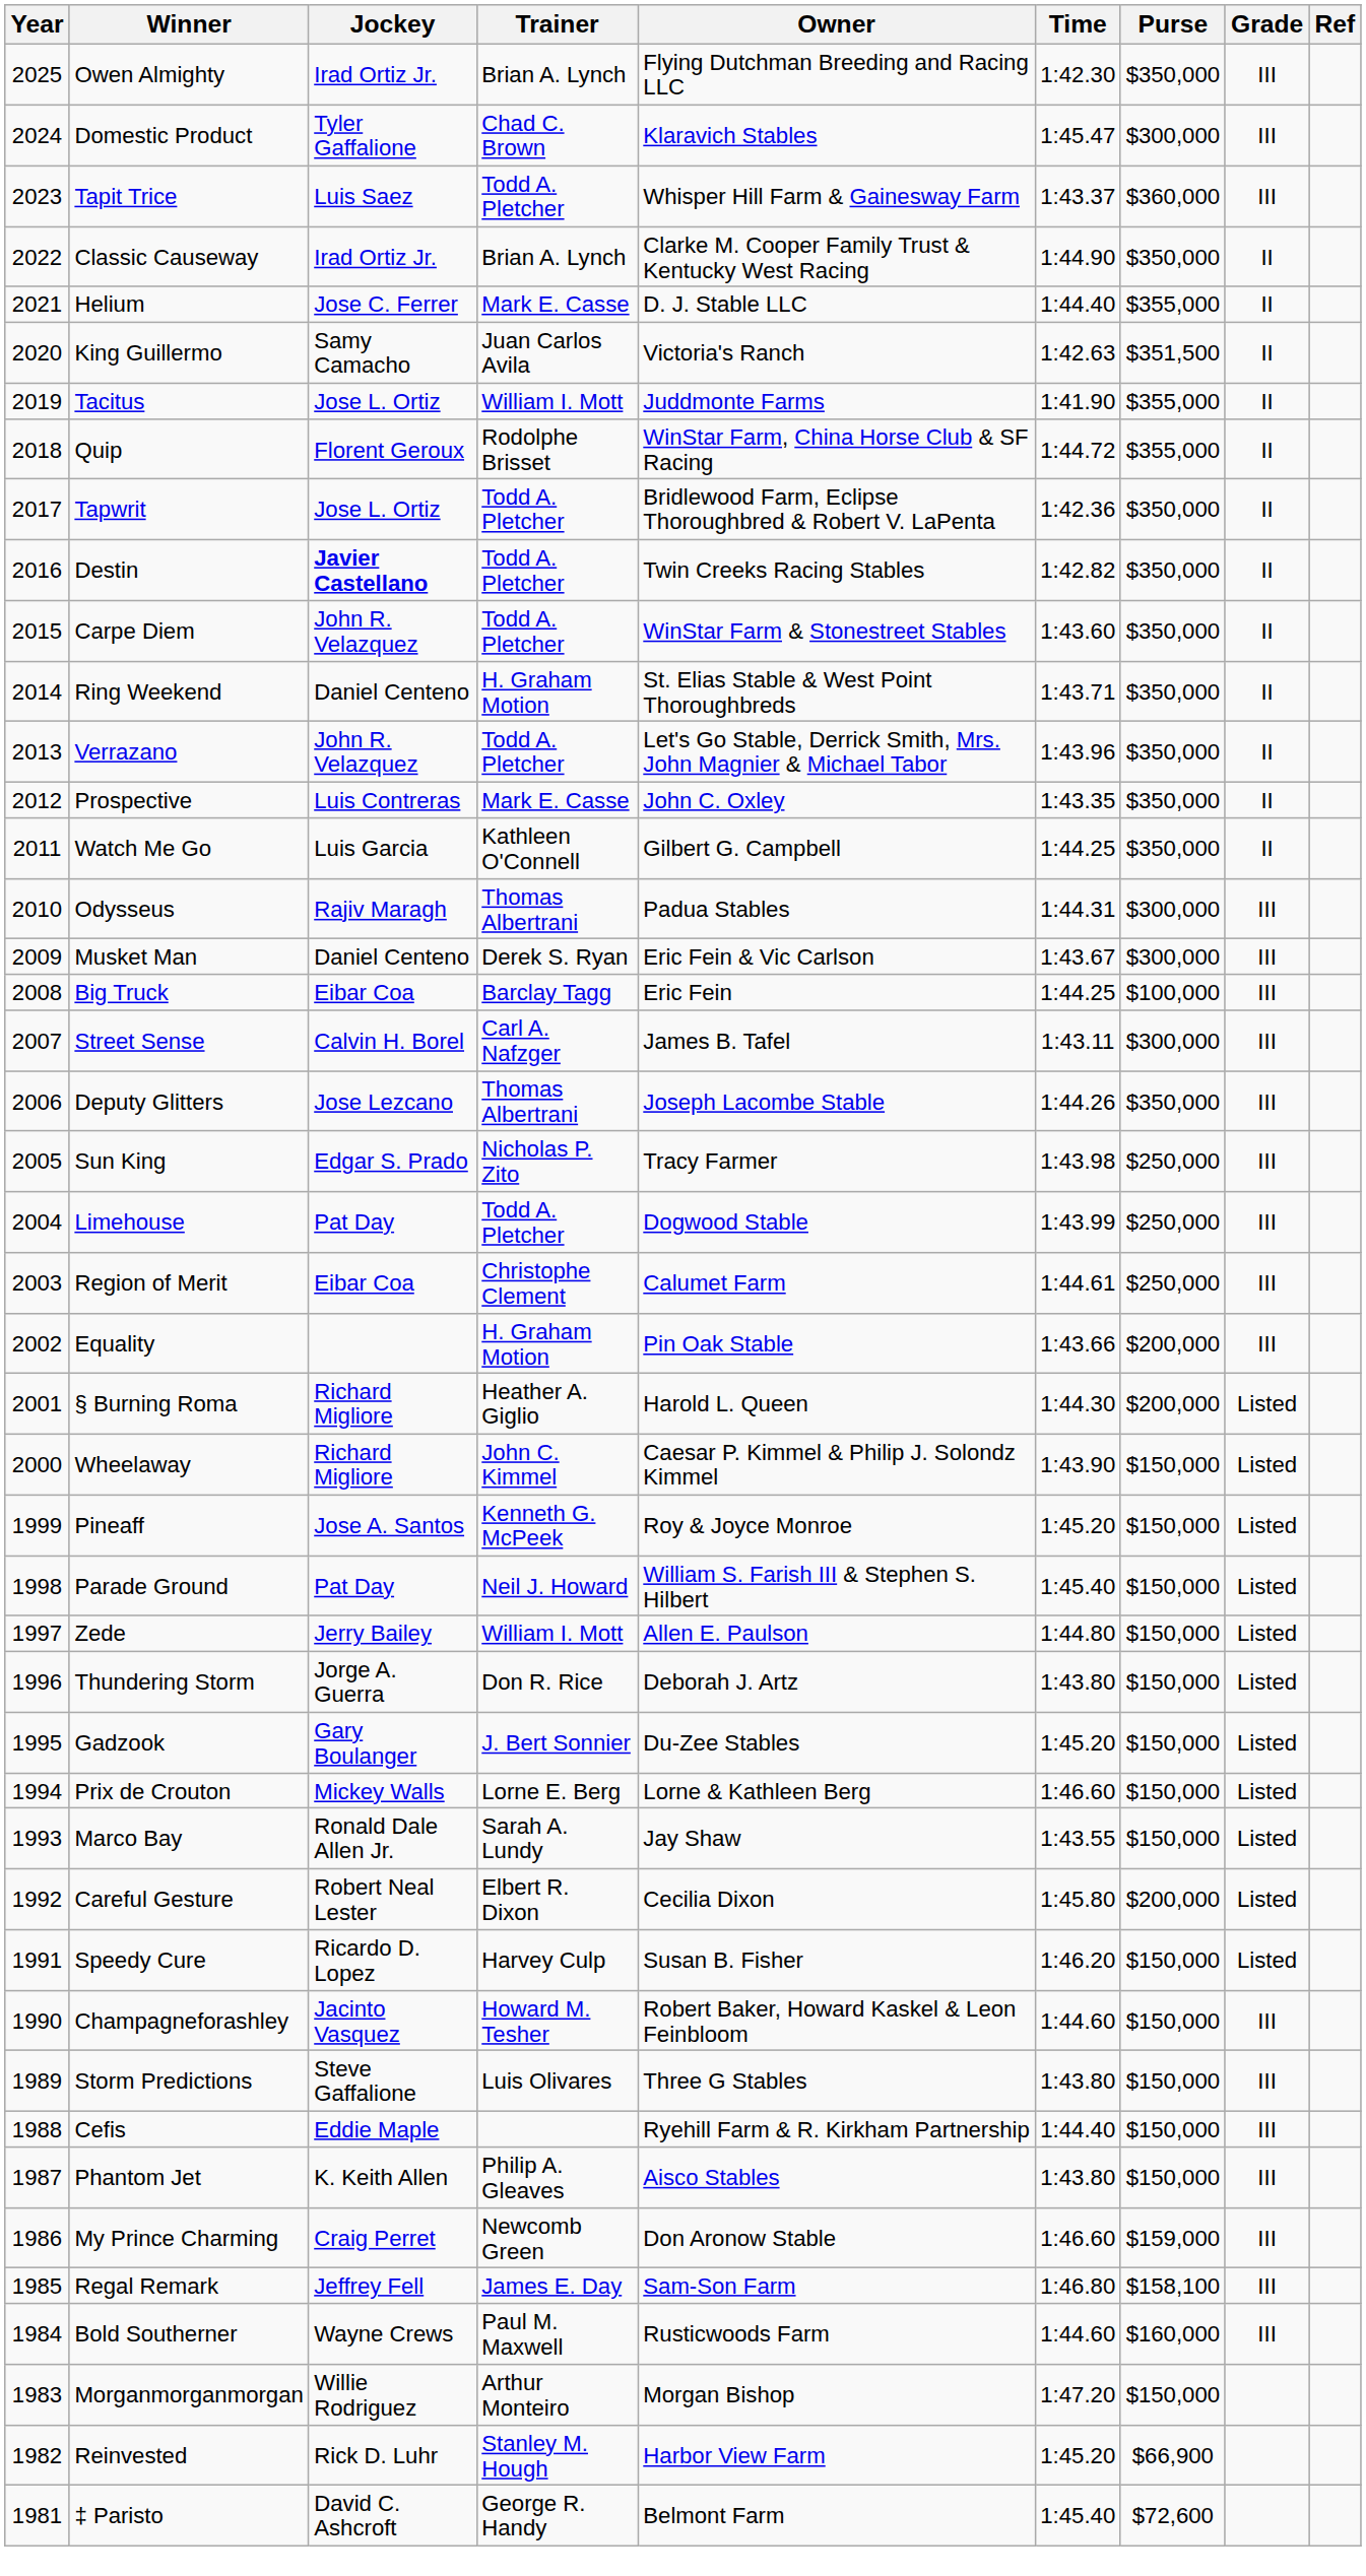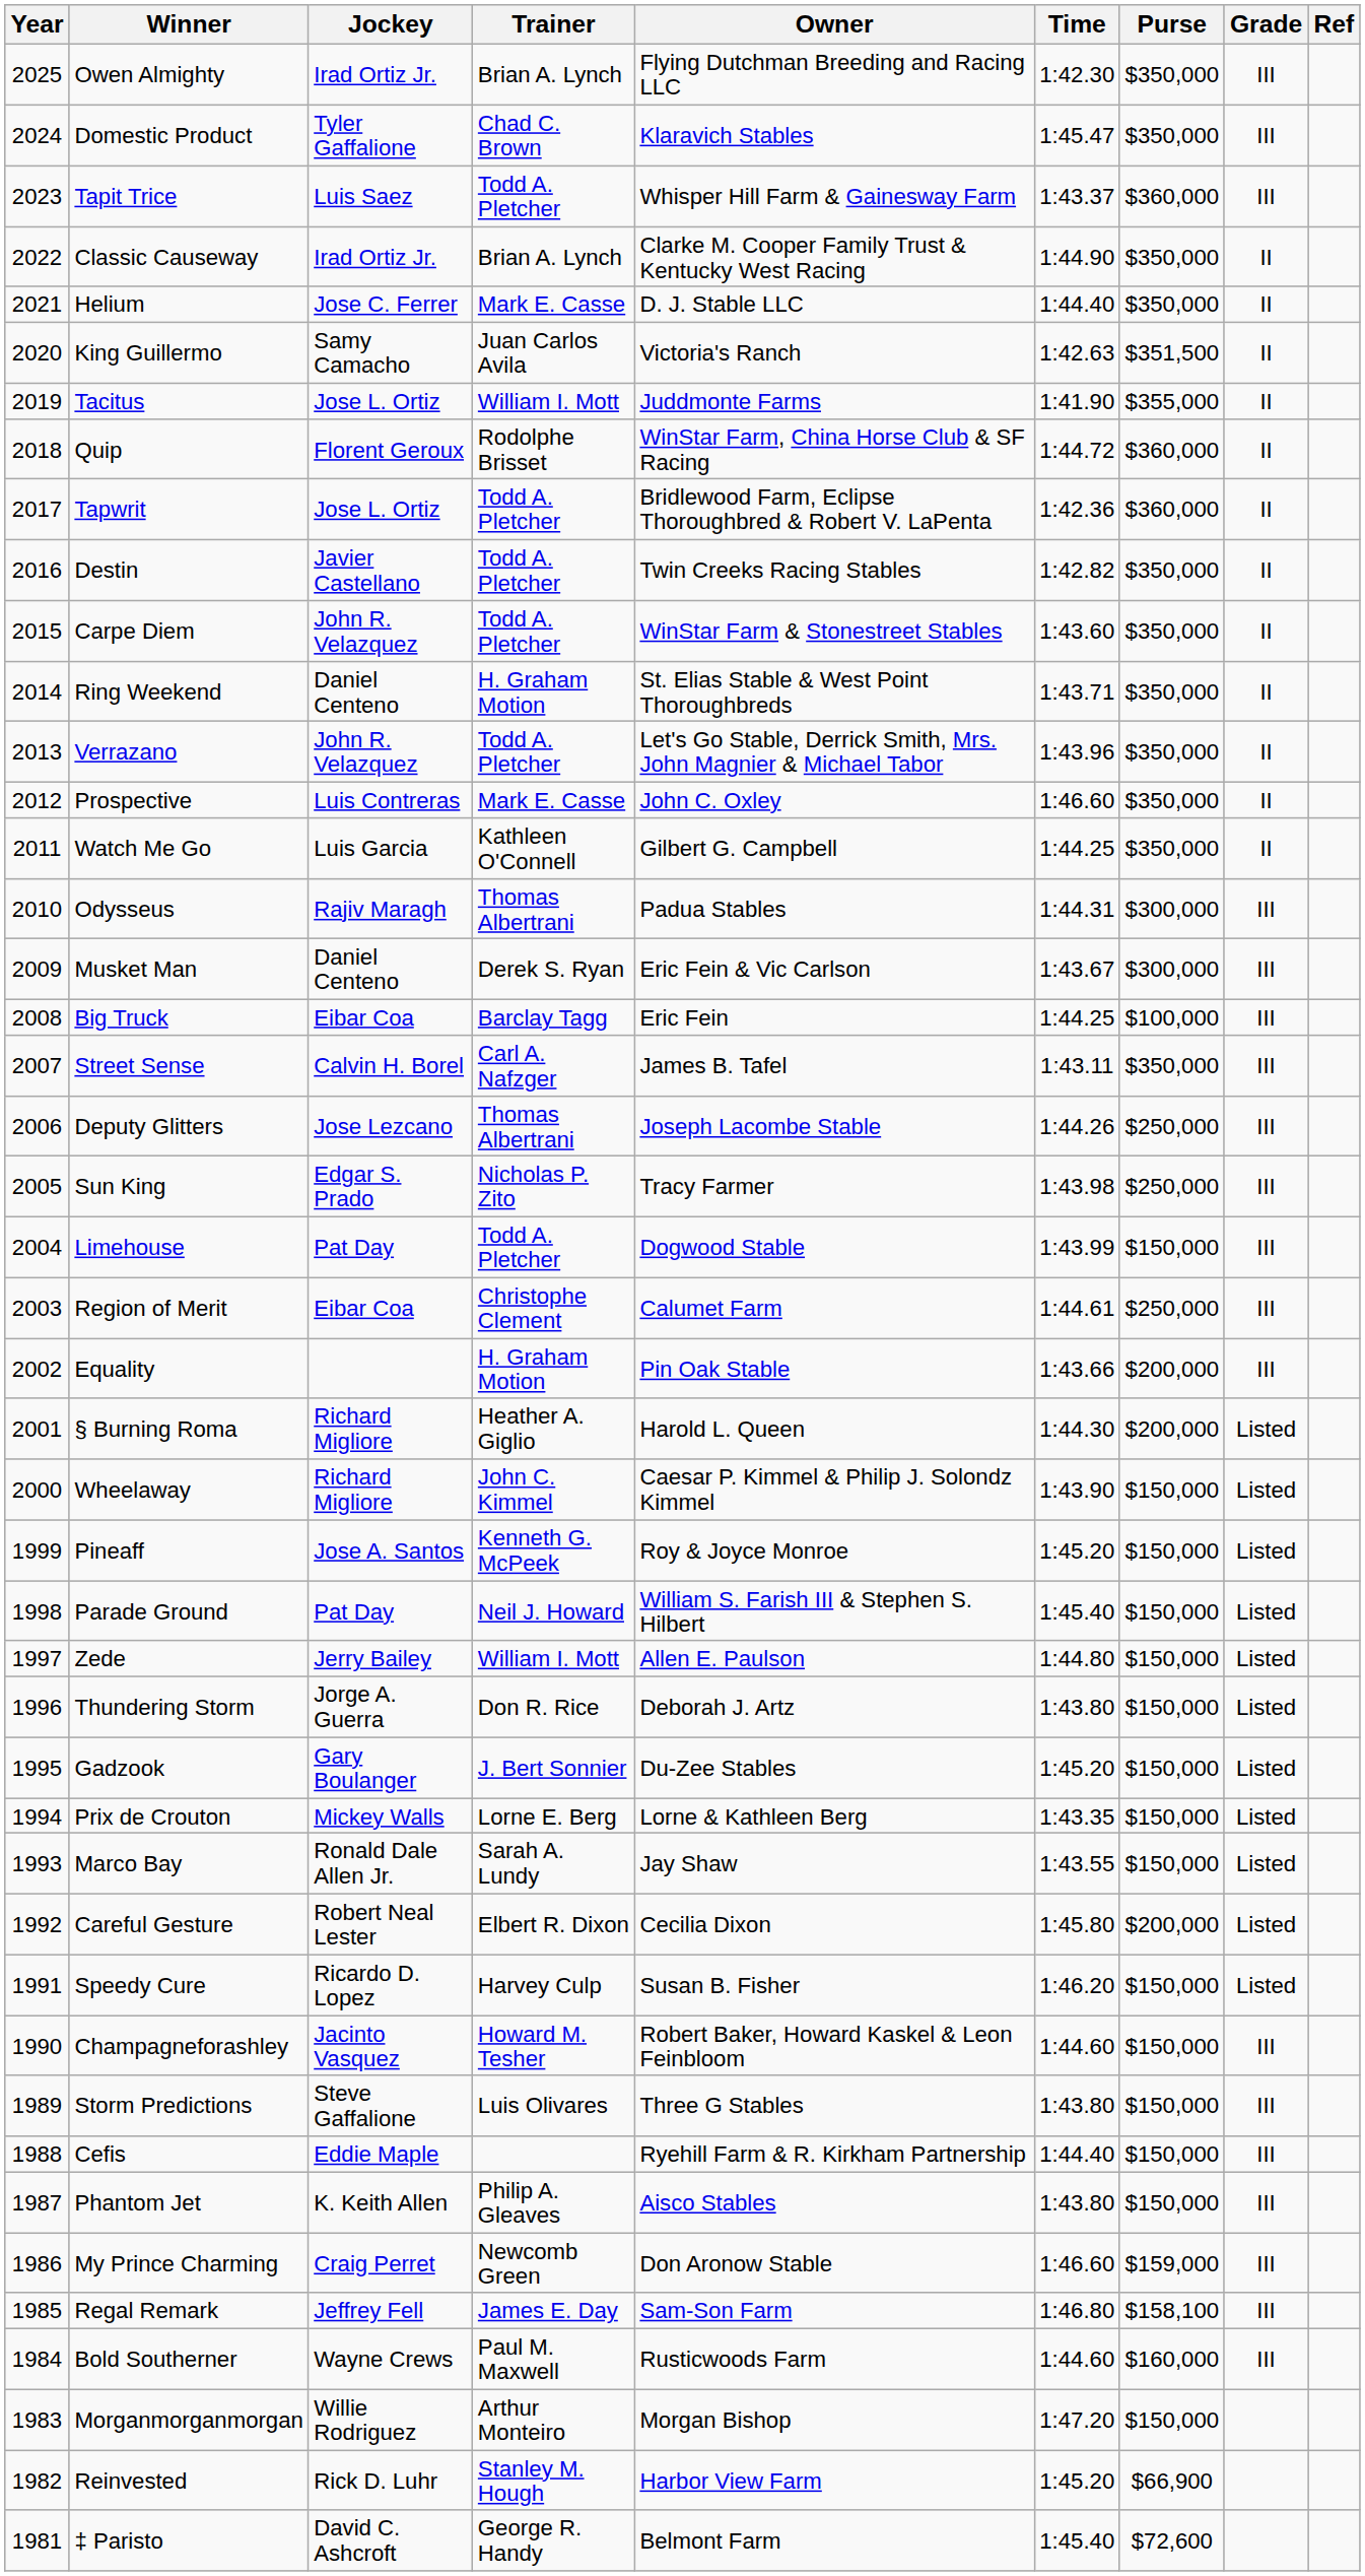Domestic Product | Purse: $300,000 -> $350,000
Helium | Purse: $355,000 -> $350,000
Quip | Purse: $355,000 -> $360,000
Tapwrit | Purse: $350,000 -> $360,000
Destin | Jockey: bold -> normal
Prospective | Time: 1:43.35 -> 1:46.60
Street Sense | Purse: $300,000 -> $350,000
Deputy Glitters | Purse: $350,000 -> $250,000
Limehouse | Purse: $250,000 -> $150,000
Prix de Crouton | Time: 1:46.60 -> 1:43.35
